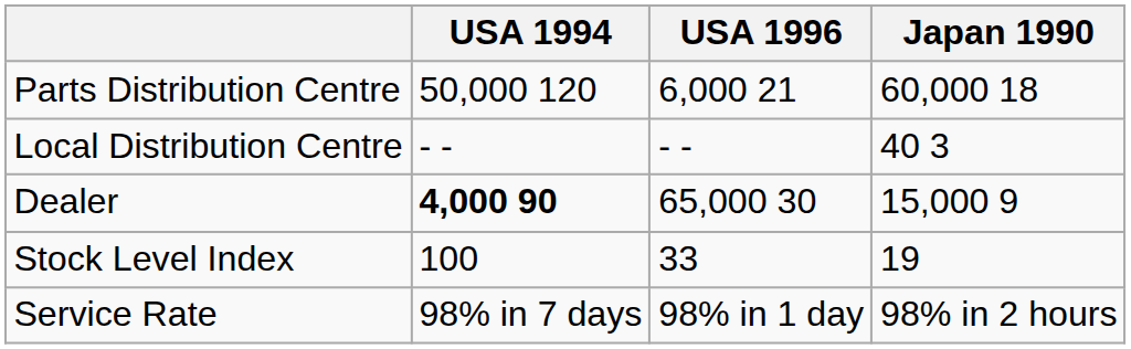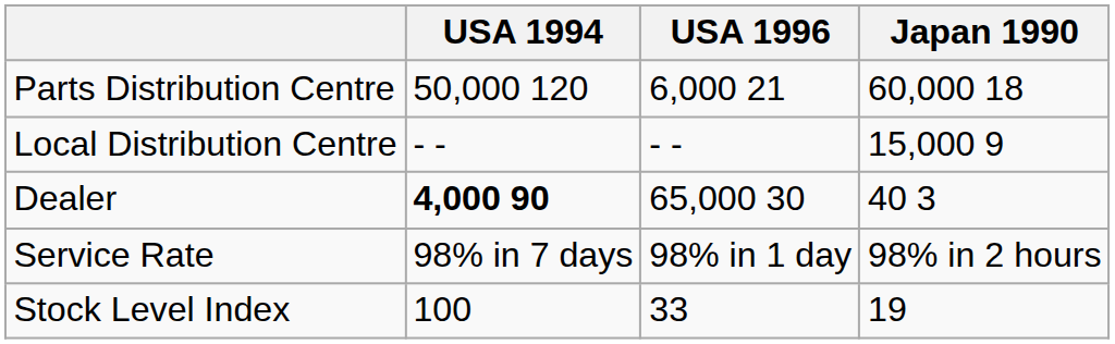Local Distribution Centre | Japan 1990: 40 3 -> 15,000 9
Dealer | Japan 1990: 15,000 9 -> 40 3
rows swapped: Stock Level Index <-> Service Rate
